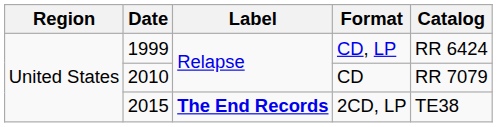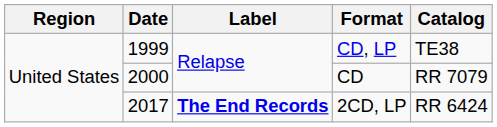CD, LP | Catalog: RR 6424 -> TE38
CD | Date: 2010 -> 2000
2CD, LP | Date: 2015 -> 2017
2CD, LP | Catalog: TE38 -> RR 6424
